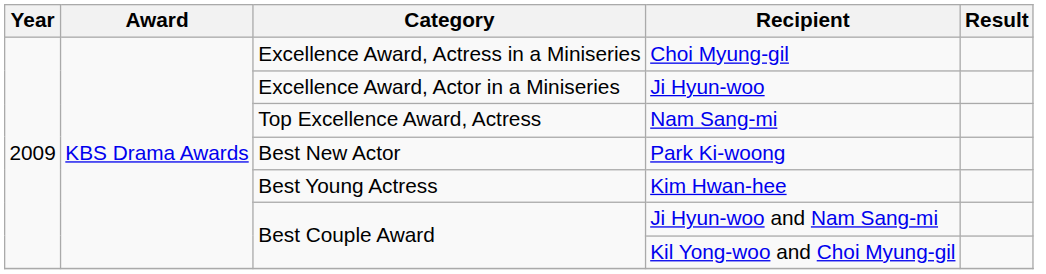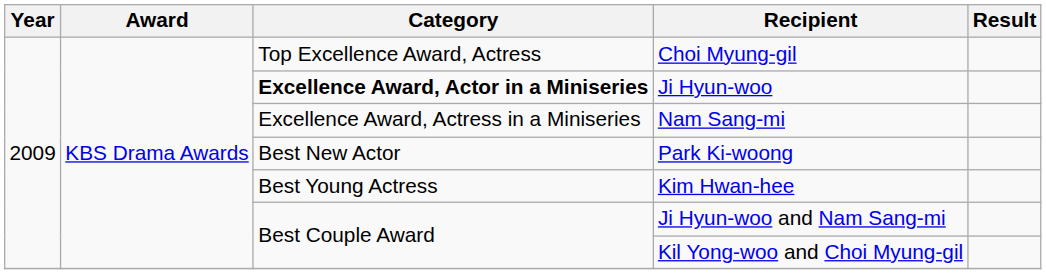Choi Myung-gil | Category: Excellence Award, Actress in a Miniseries -> Top Excellence Award, Actress
Ji Hyun-woo | Category: normal -> bold
Nam Sang-mi | Category: Top Excellence Award, Actress -> Excellence Award, Actress in a Miniseries
